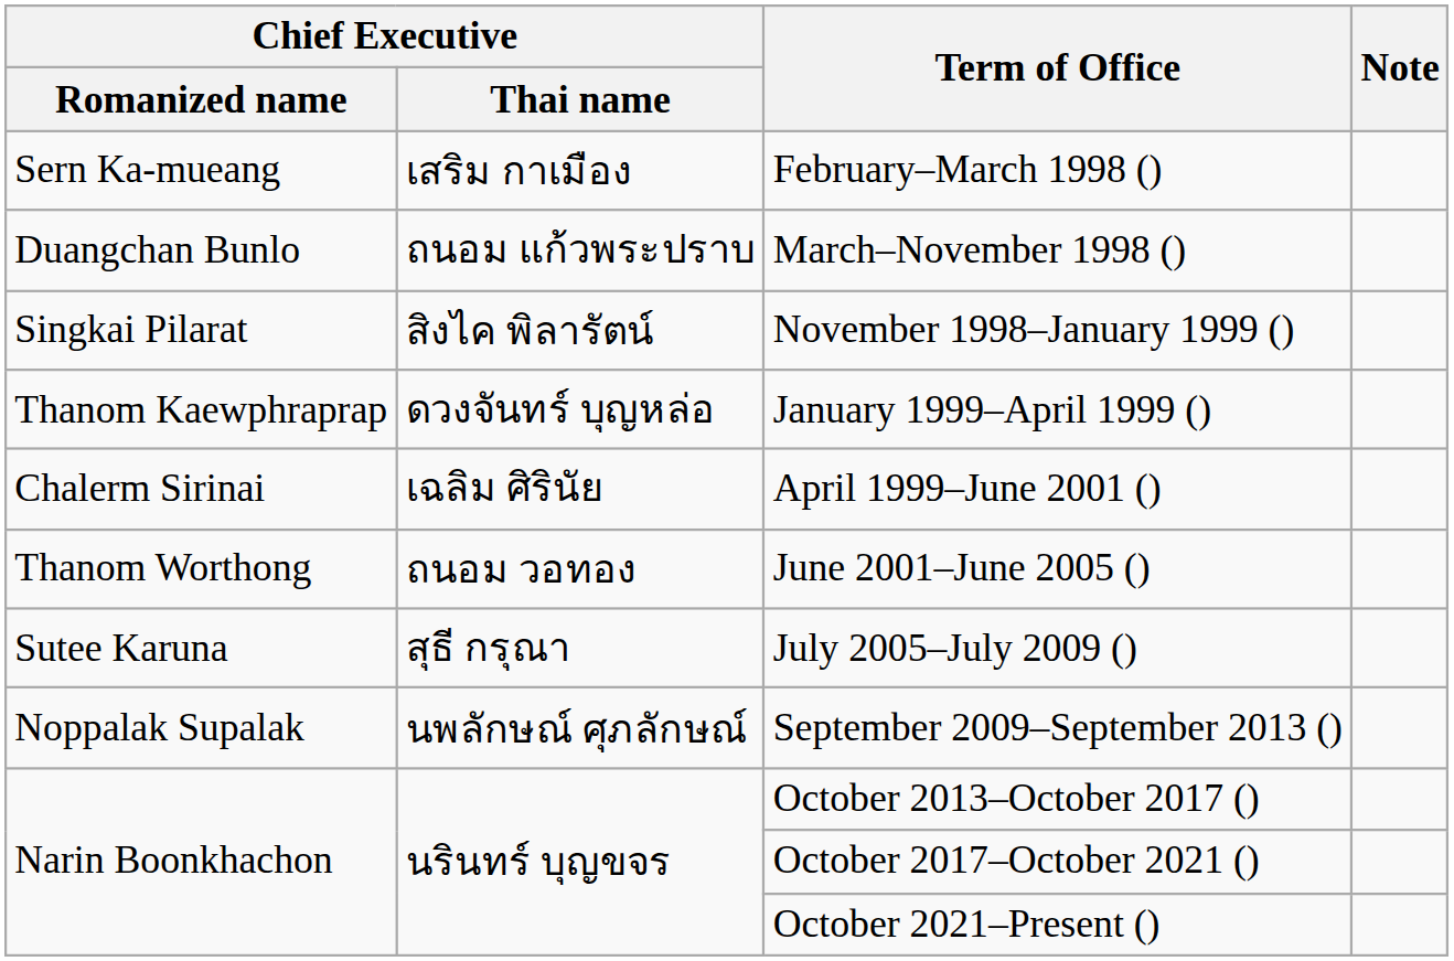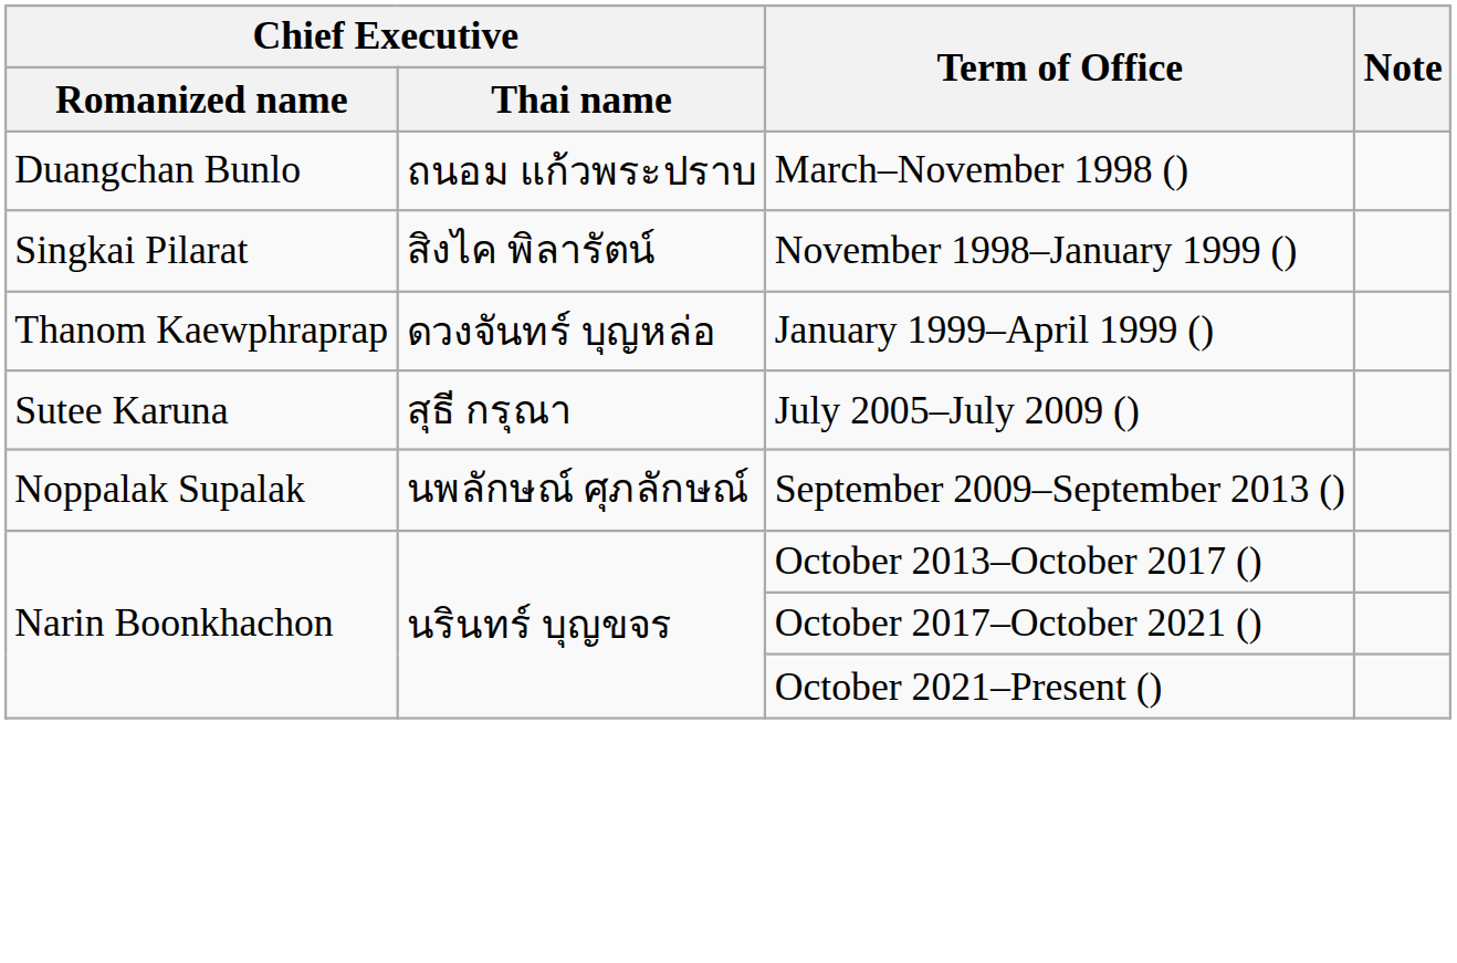- row: Sern Ka-mueang | เสริม กาเมือง | February–March 1998 ()
- row: Chalerm Sirinai | เฉลิม ศิรินัย | April 1999–June 2001 ()
- row: Thanom Worthong | ถนอม วอทอง | June 2001–June 2005 ()
